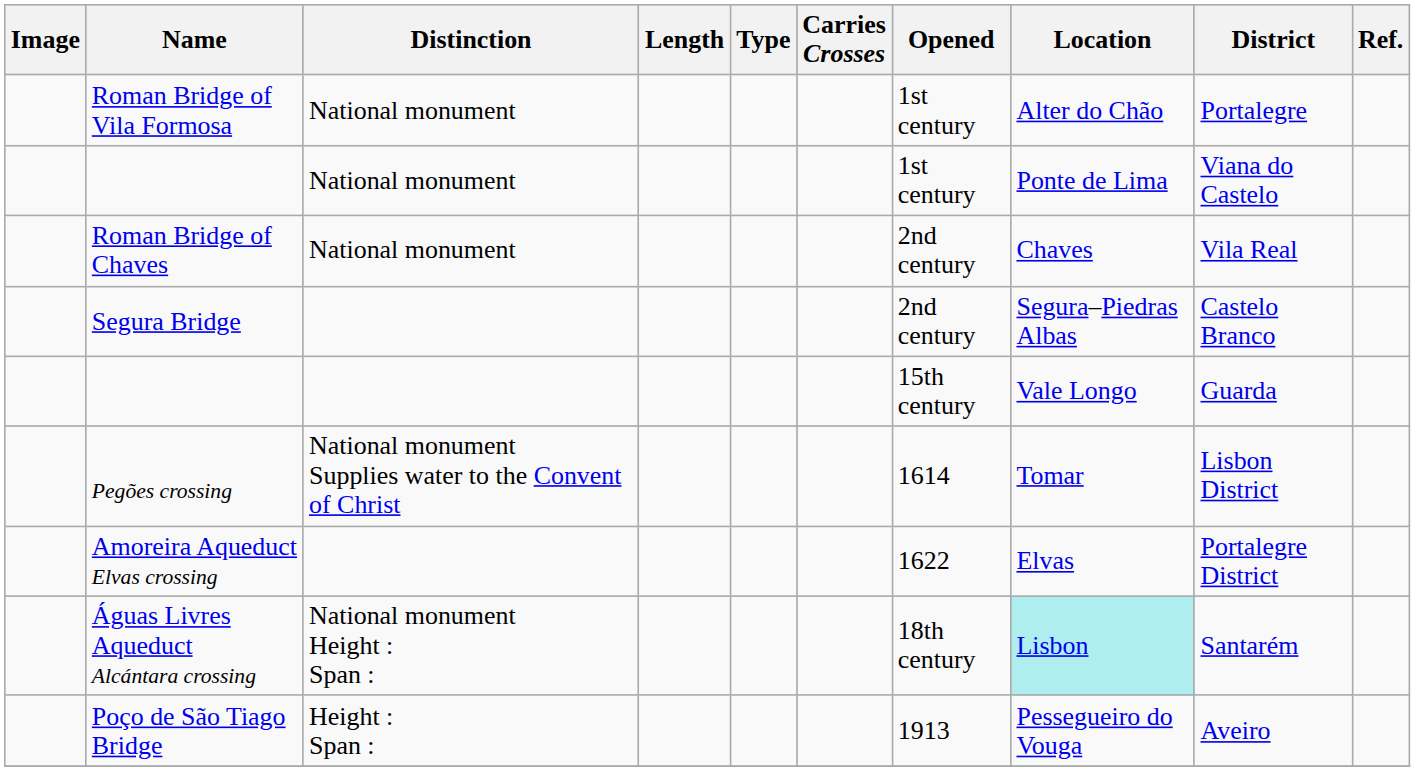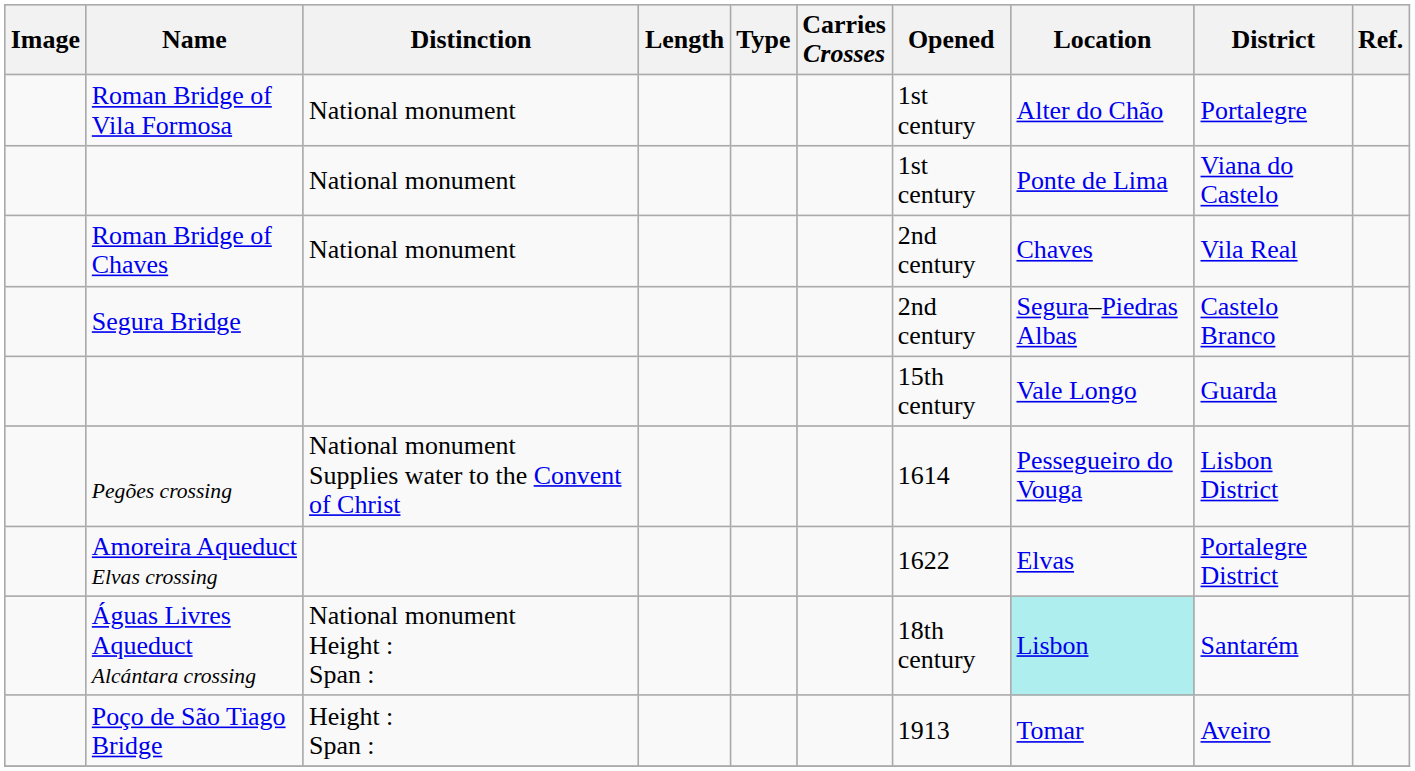Pegões crossing | Location: Tomar -> Pessegueiro do Vouga
Poço de São Tiago Bridge | Location: Pessegueiro do Vouga -> Tomar
